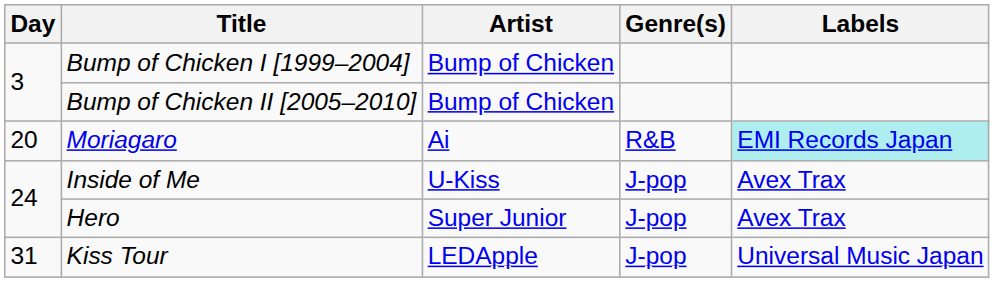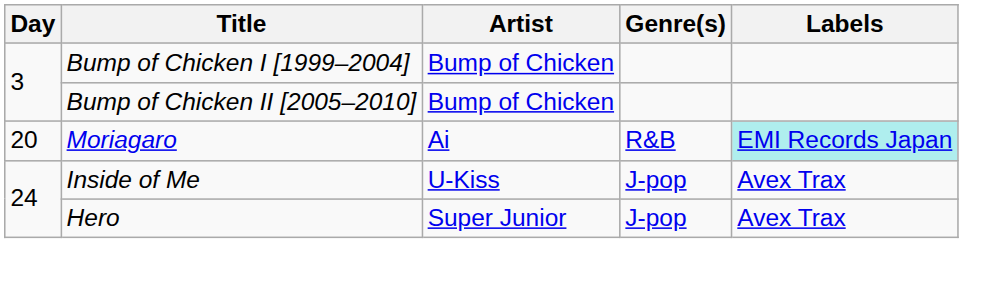- row: 31 | Kiss Tour | LEDApple | J-pop | Universal Music Japan
